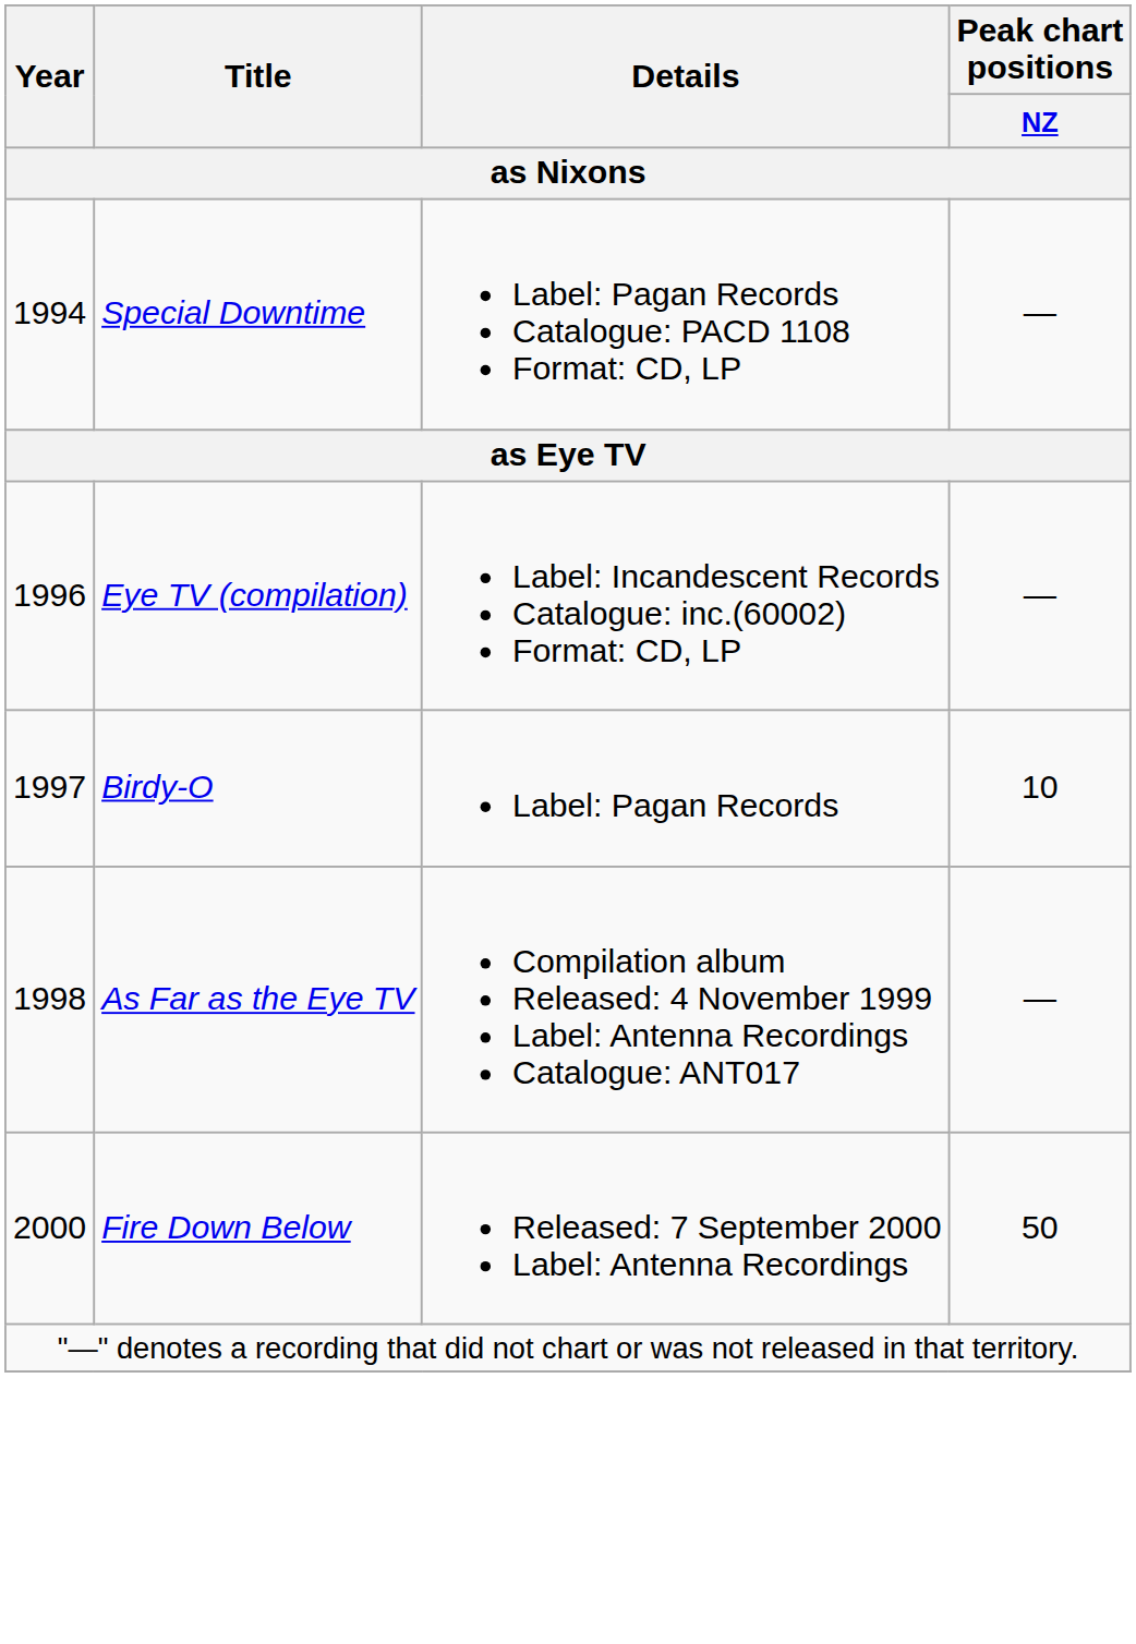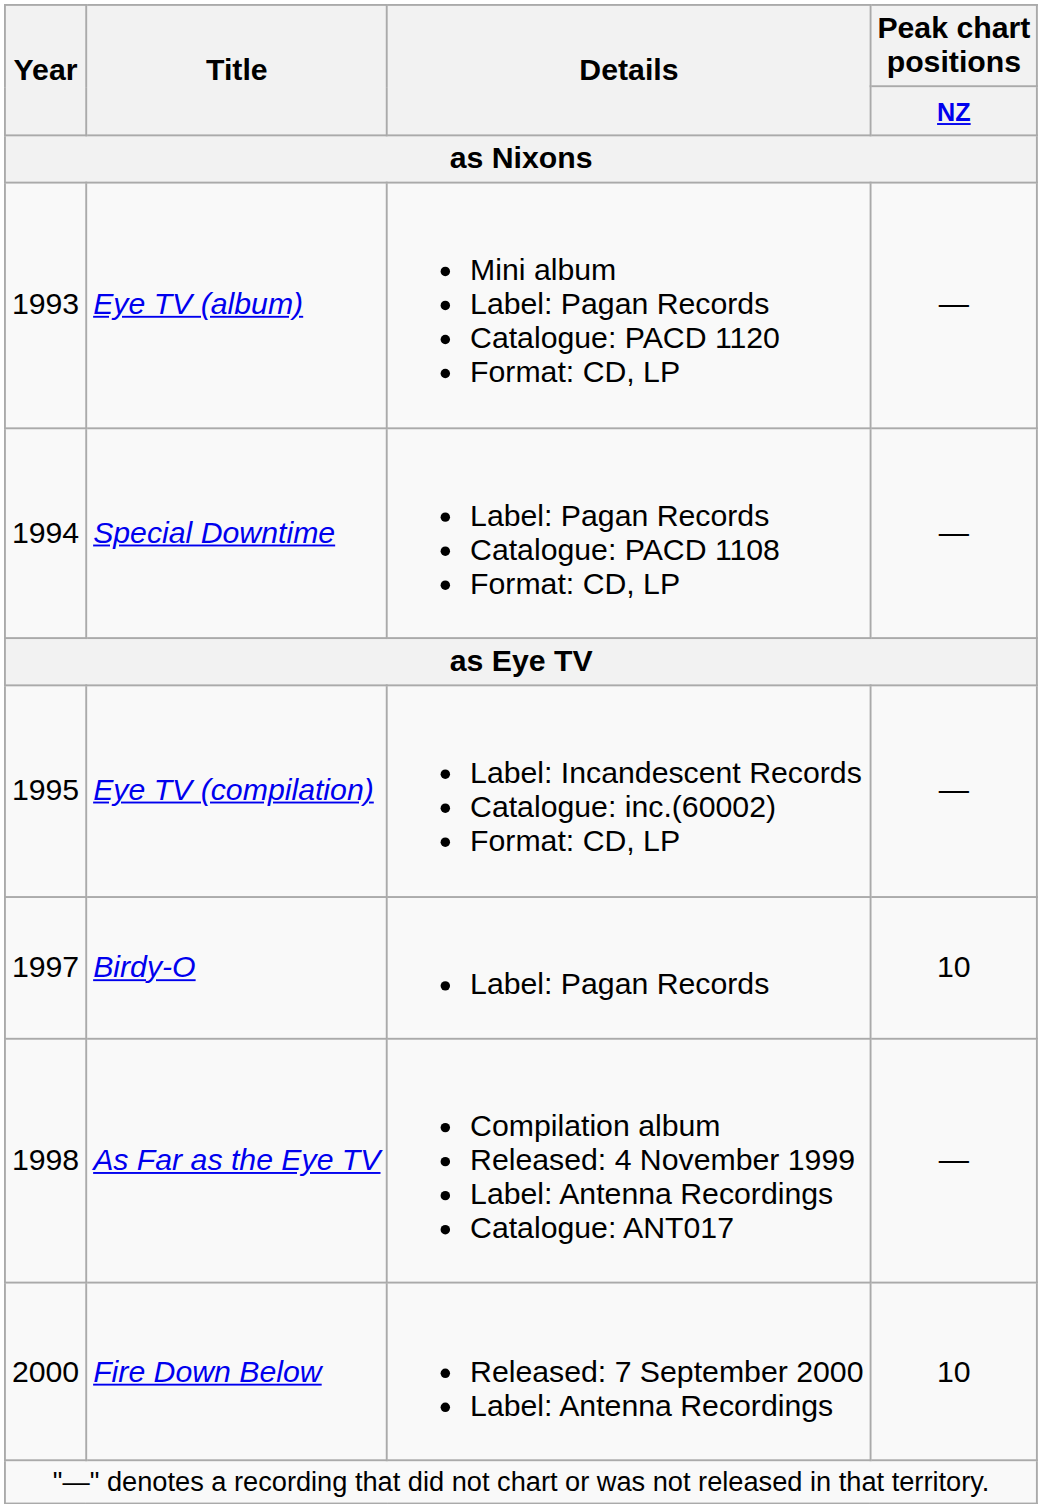+ row: 1993 | Eye TV (album) | Mini album Label: Pagan Records Catalogue: PACD 1120 Format: CD, LP | —
Eye TV (compilation) | Year: 1996 -> 1995
Fire Down Below | Peak chart positions / NZ: 50 -> 10
